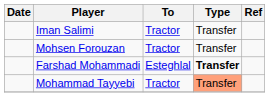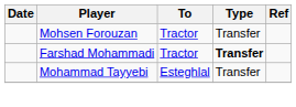- row: Iman Salimi | Tractor | Transfer
Farshad Mohammadi | To: Esteghlal -> Tractor
Mohammad Tayyebi | To: Tractor -> Esteghlal
Mohammad Tayyebi | Type: lightsalmon background -> no background
